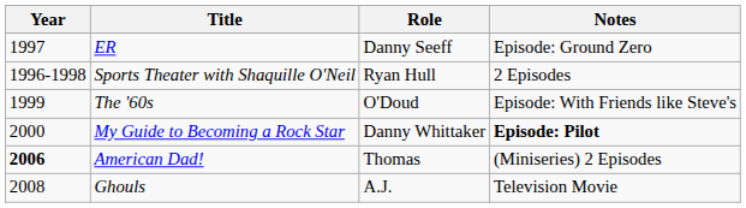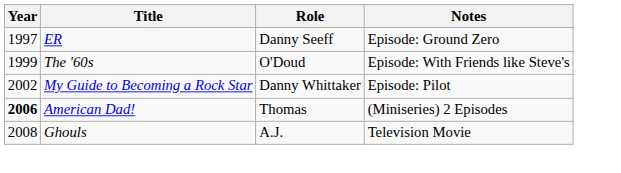- row: 1996-1998 | Sports Theater with Shaquille O'Neil | Ryan Hull | 2 Episodes
My Guide to Becoming a Rock Star | Year: 2000 -> 2002
My Guide to Becoming a Rock Star | Notes: bold -> normal
